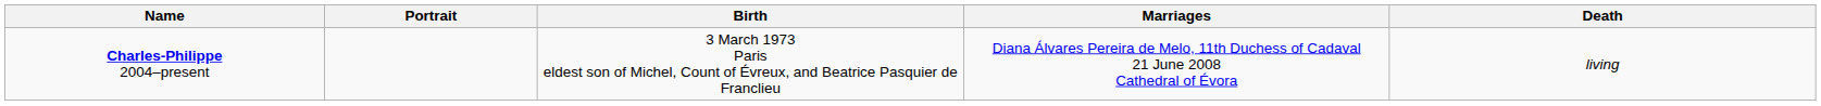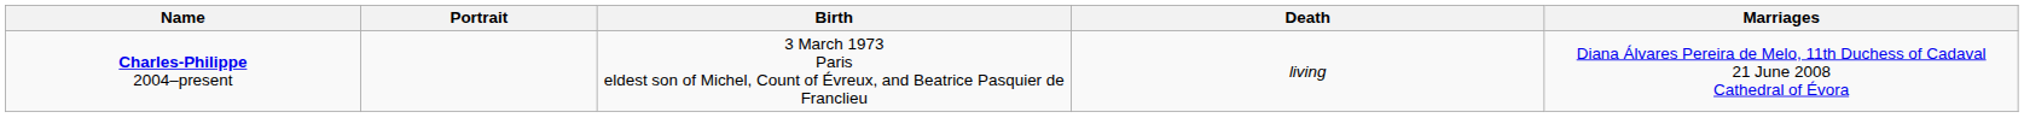columns swapped: Marriages <-> Death
